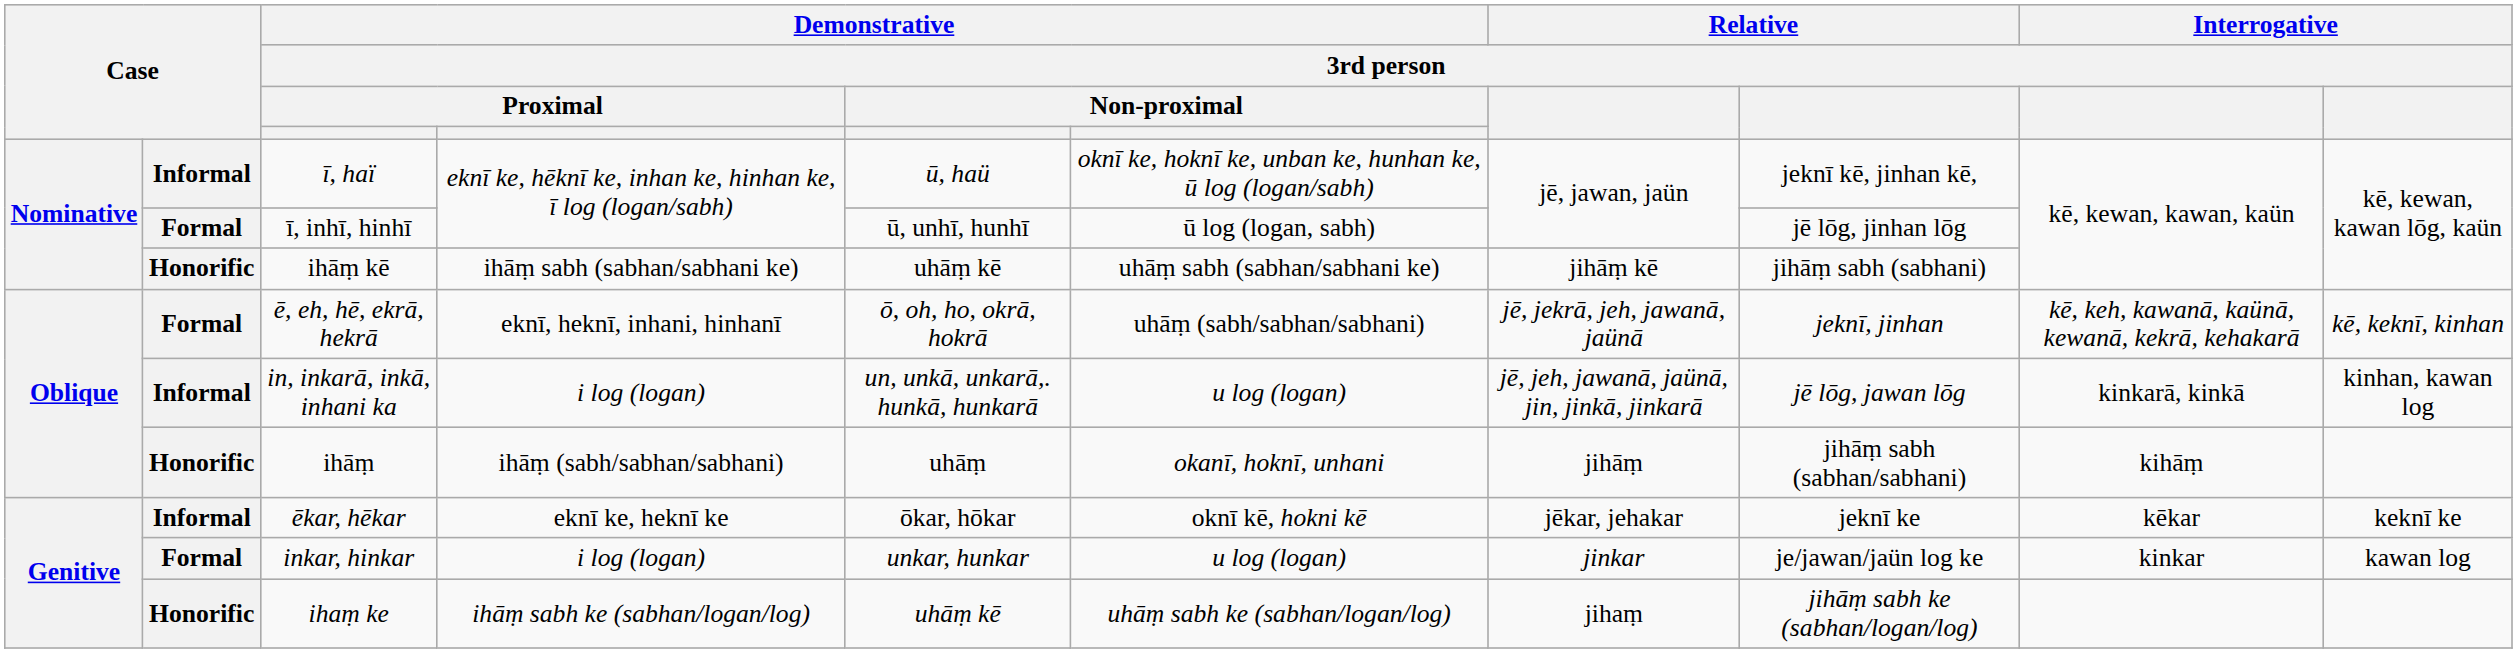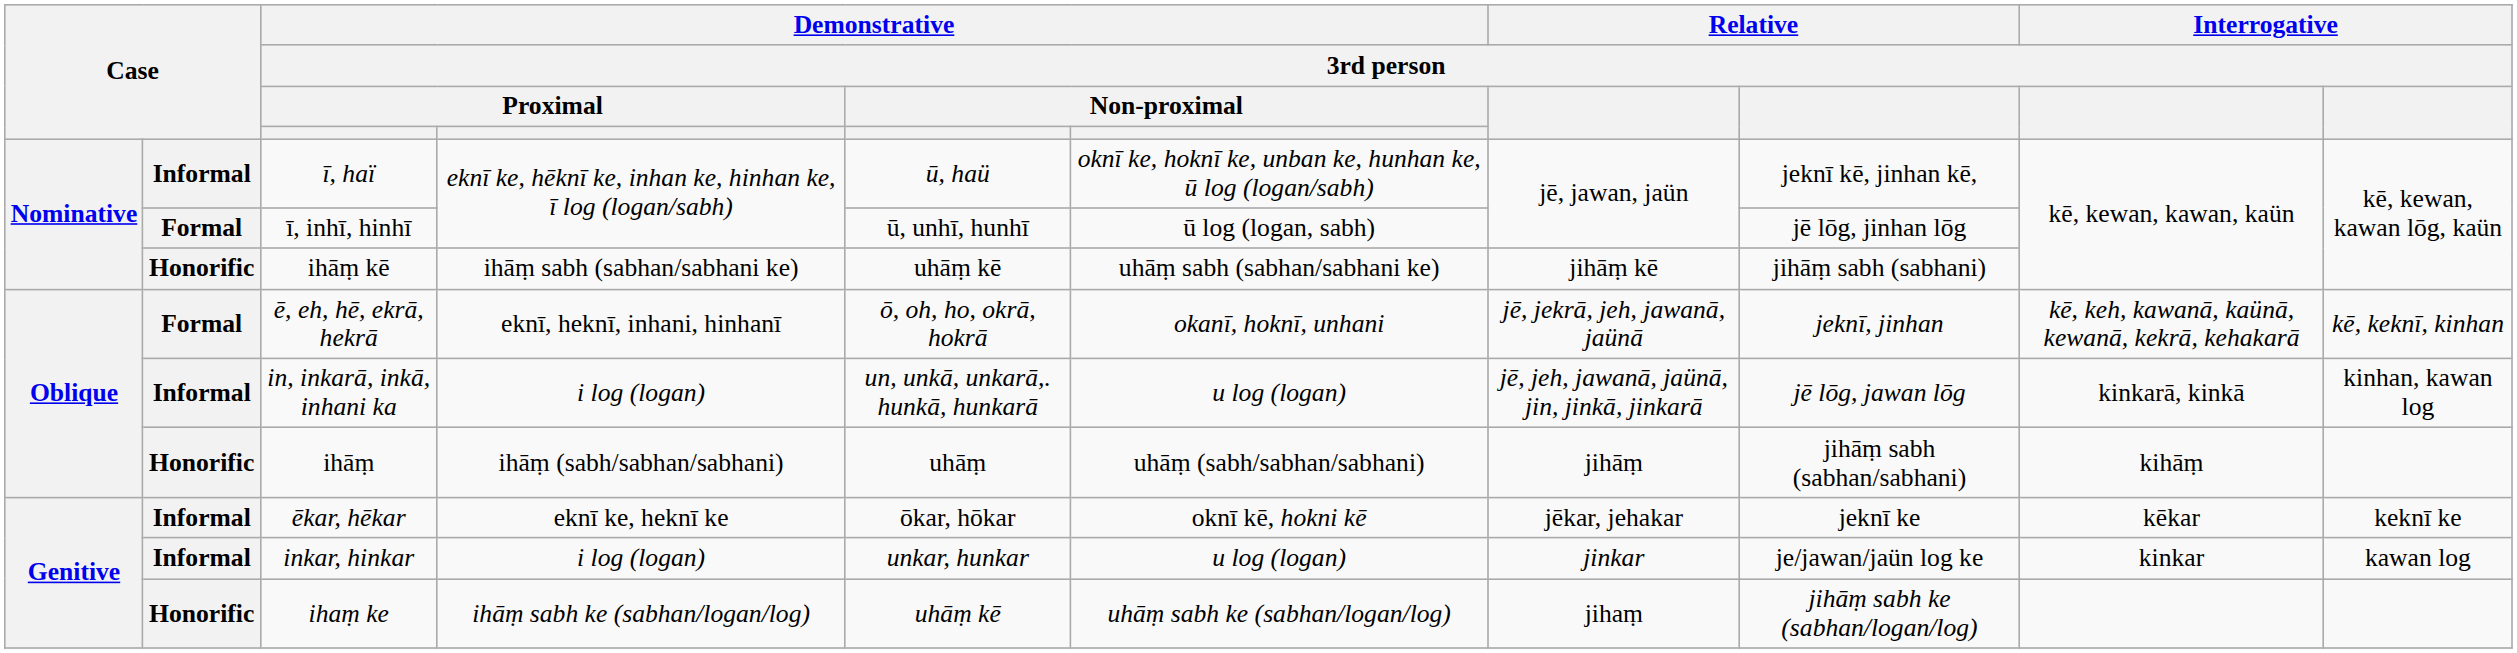ē, eh, hē, ekrā, hekrā | column 6: uhāṃ (sabh/sabhan/sabhani) -> okanī, hoknī, unhani
ihāṃ | column 6: okanī, hoknī, unhani -> uhāṃ (sabh/sabhan/sabhani)
inkar, hinkar | column 2: Formal -> Informal
